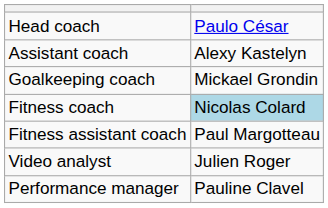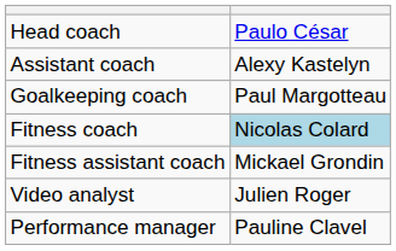Goalkeeping coach | column 2: Mickael Grondin -> Paul Margotteau
Fitness assistant coach | column 2: Paul Margotteau -> Mickael Grondin
